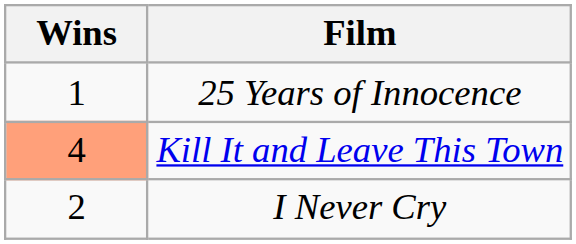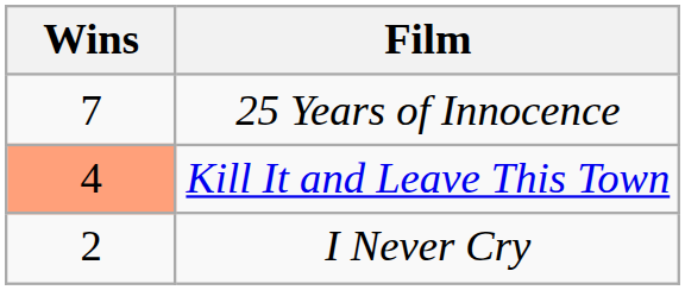25 Years of Innocence | Wins: 1 -> 7
